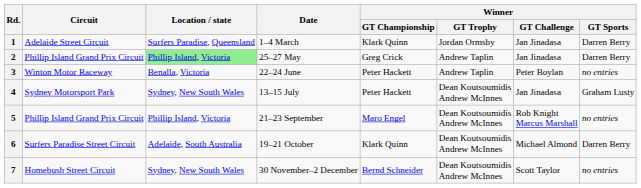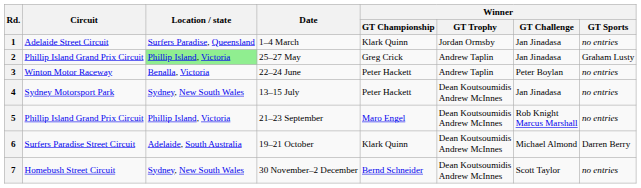1 | Winner / GT Sports: Darren Berry -> no entries
2 | Winner / GT Sports: Darren Berry -> Graham Lusty
4 | Winner / GT Sports: Graham Lusty -> no entries
